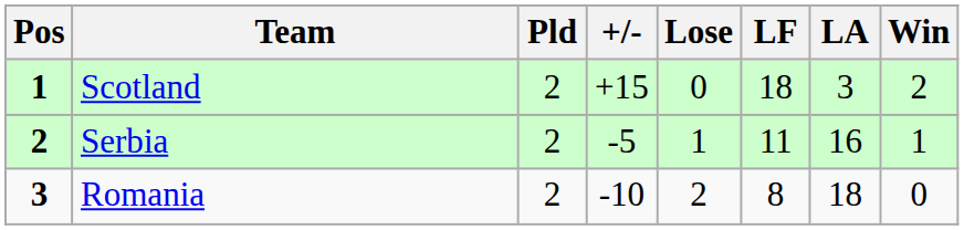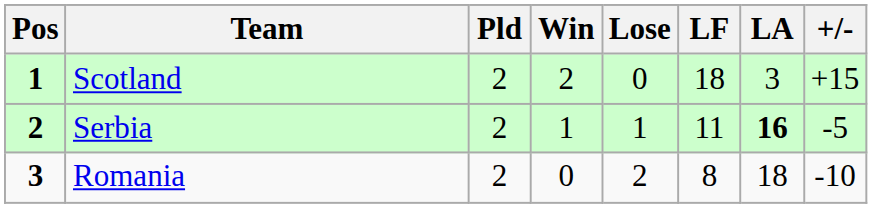columns swapped: Win <-> +/-
Serbia | LA: normal -> bold
